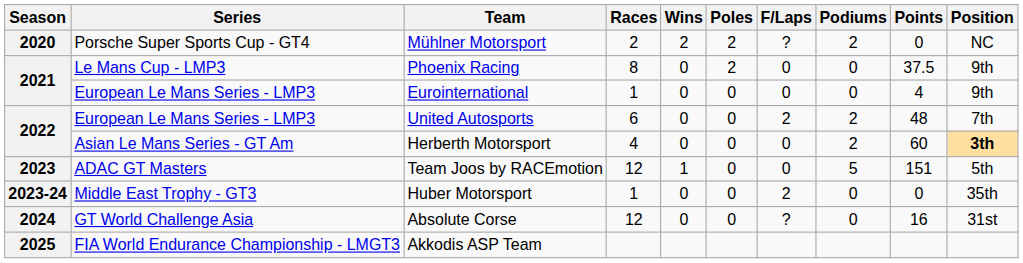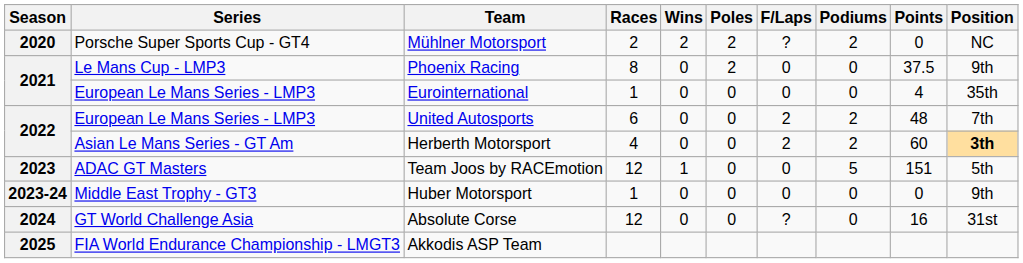Eurointernational | Position: 9th -> 35th
Herberth Motorsport | F/Laps: 0 -> 2
Huber Motorsport | F/Laps: 2 -> 0
Huber Motorsport | Position: 35th -> 9th
